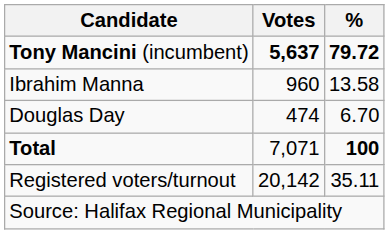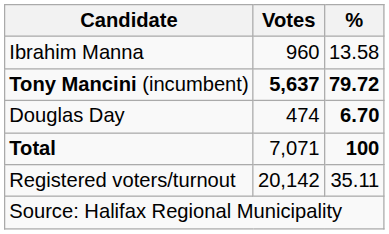rows swapped: Tony Mancini (incumbent) <-> Ibrahim Manna
Douglas Day | %: normal -> bold
